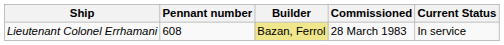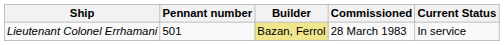Lieutenant Colonel Errhamani | Pennant number: 608 -> 501
